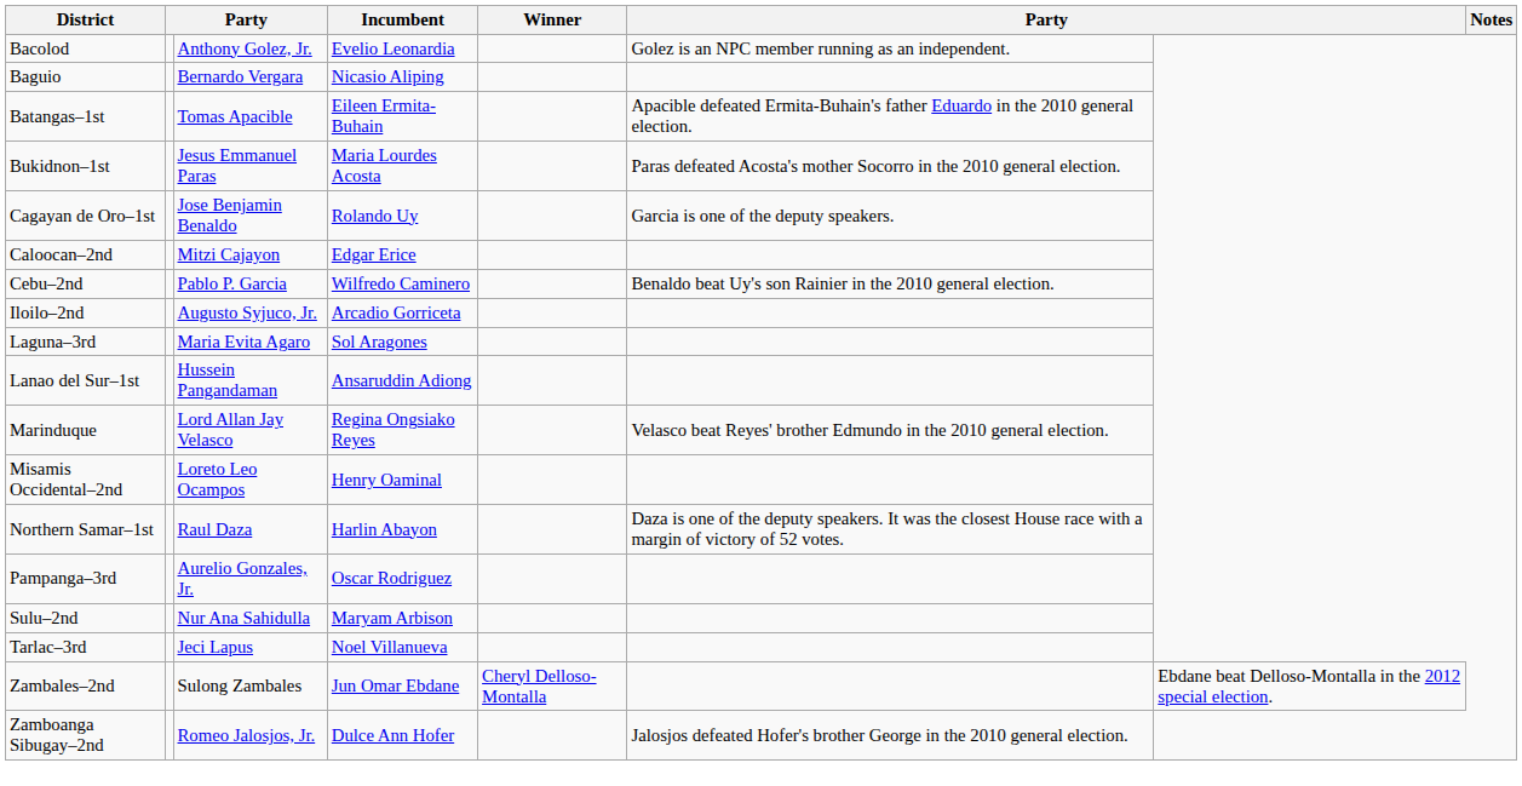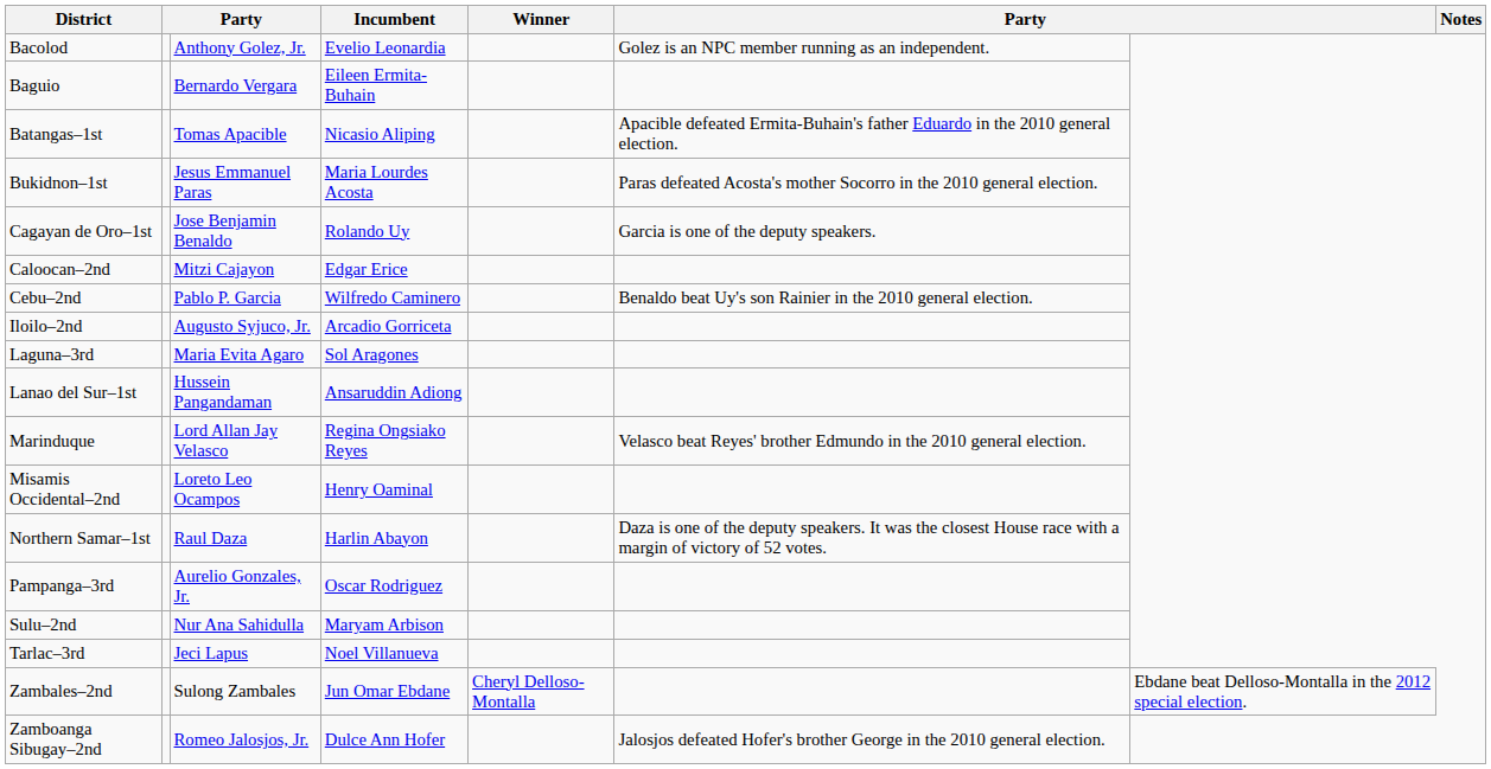Baguio | Incumbent: Nicasio Aliping -> Eileen Ermita-Buhain
Batangas–1st | Incumbent: Eileen Ermita-Buhain -> Nicasio Aliping
